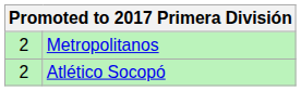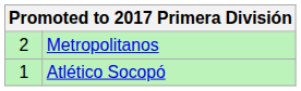Atlético Socopó | column 1: 2 -> 1
